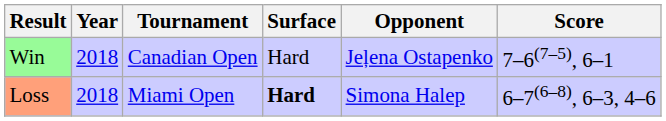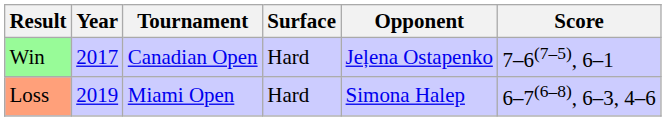Win | Year: 2018 -> 2017
Loss | Year: 2018 -> 2019
Loss | Surface: bold -> normal
